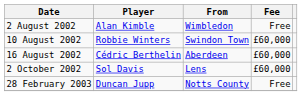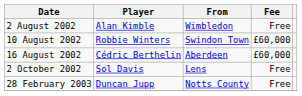2 October 2002 | Fee: £60,000 -> Free
